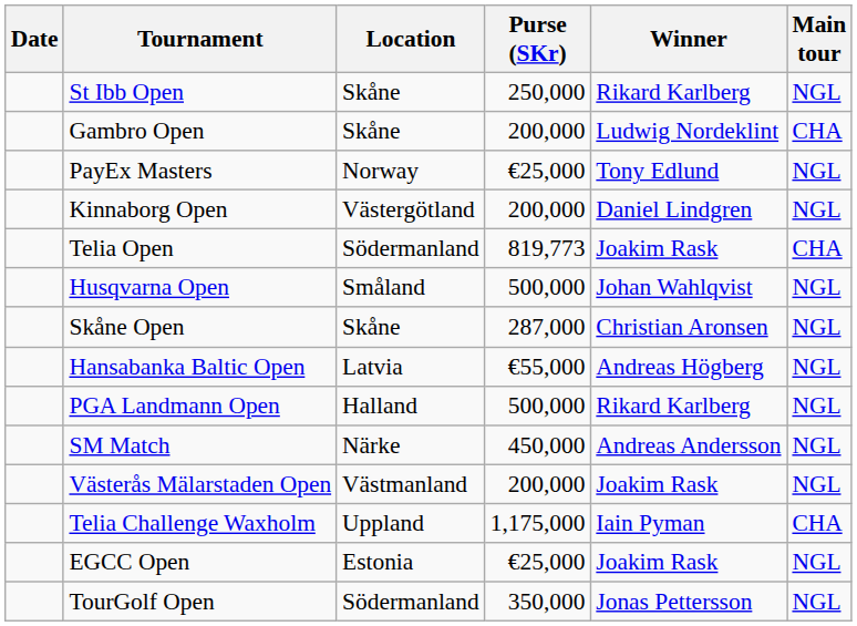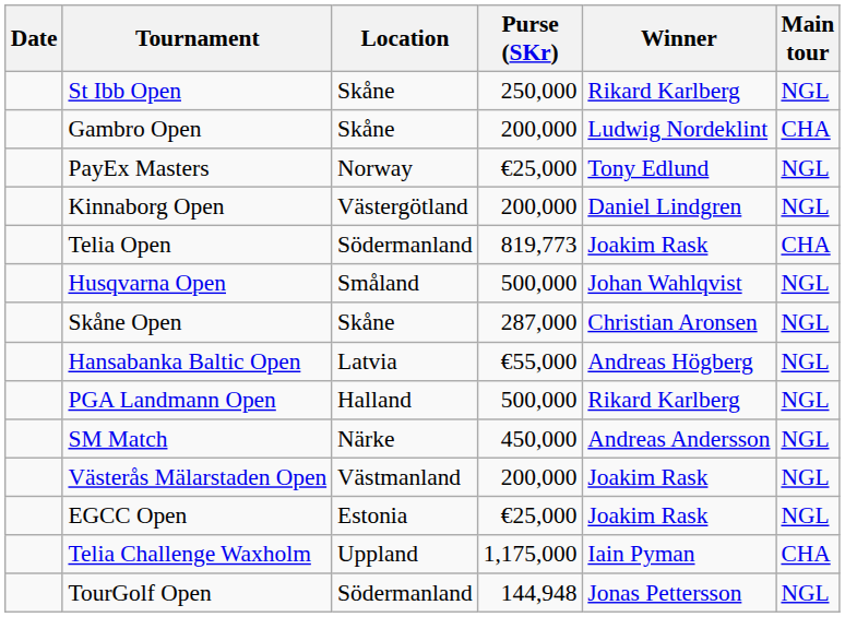rows swapped: Telia Challenge Waxholm <-> EGCC Open
TourGolf Open | Purse (SKr): 350,000 -> 144,948
